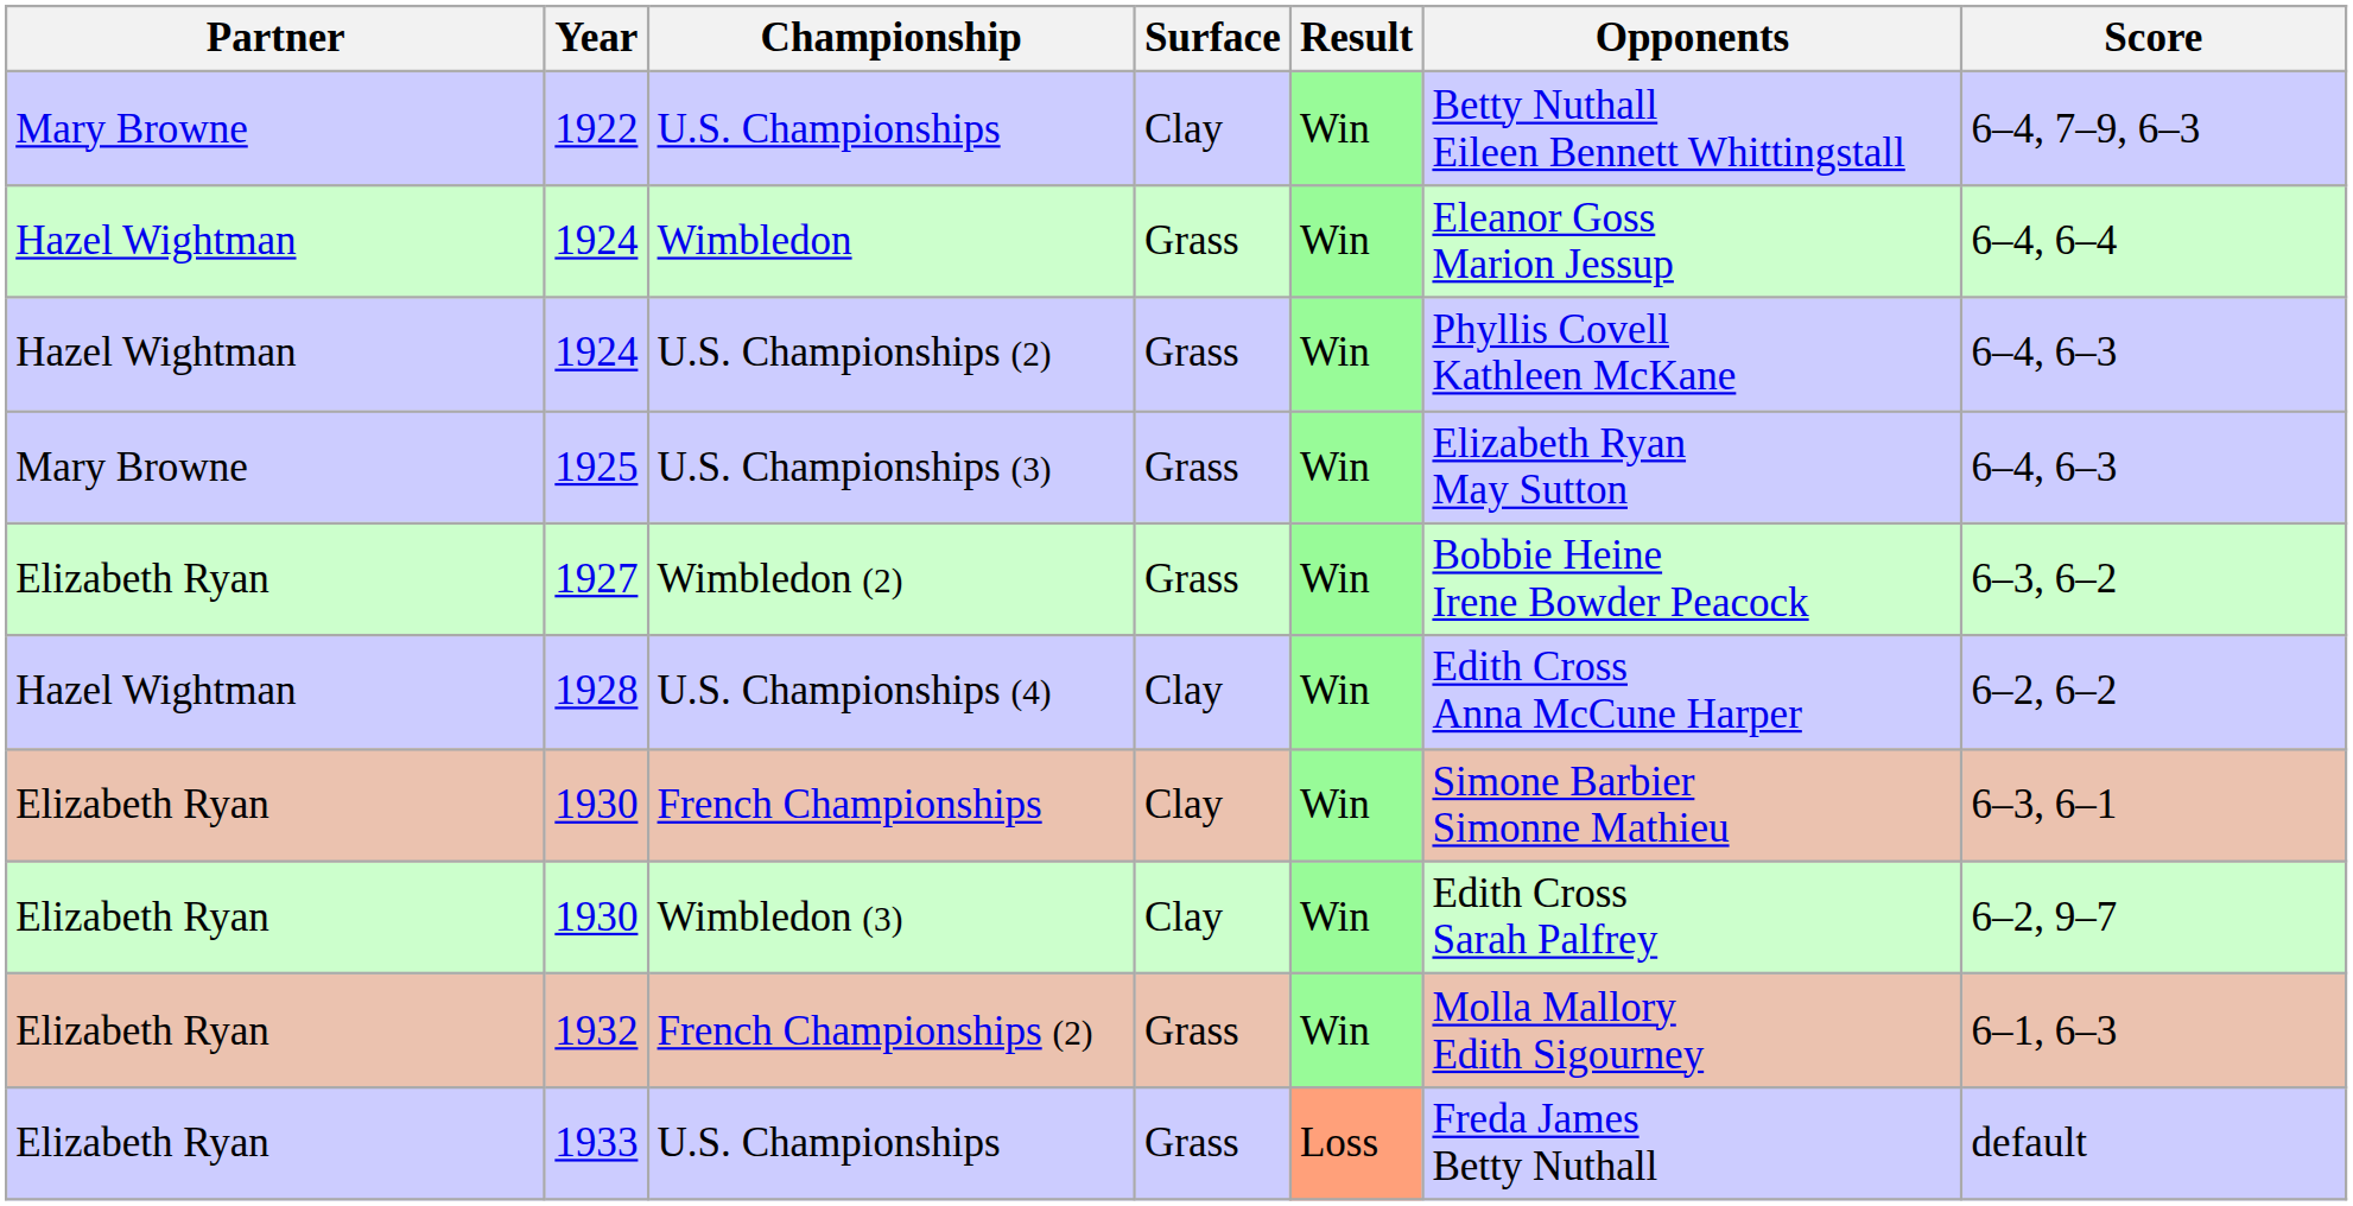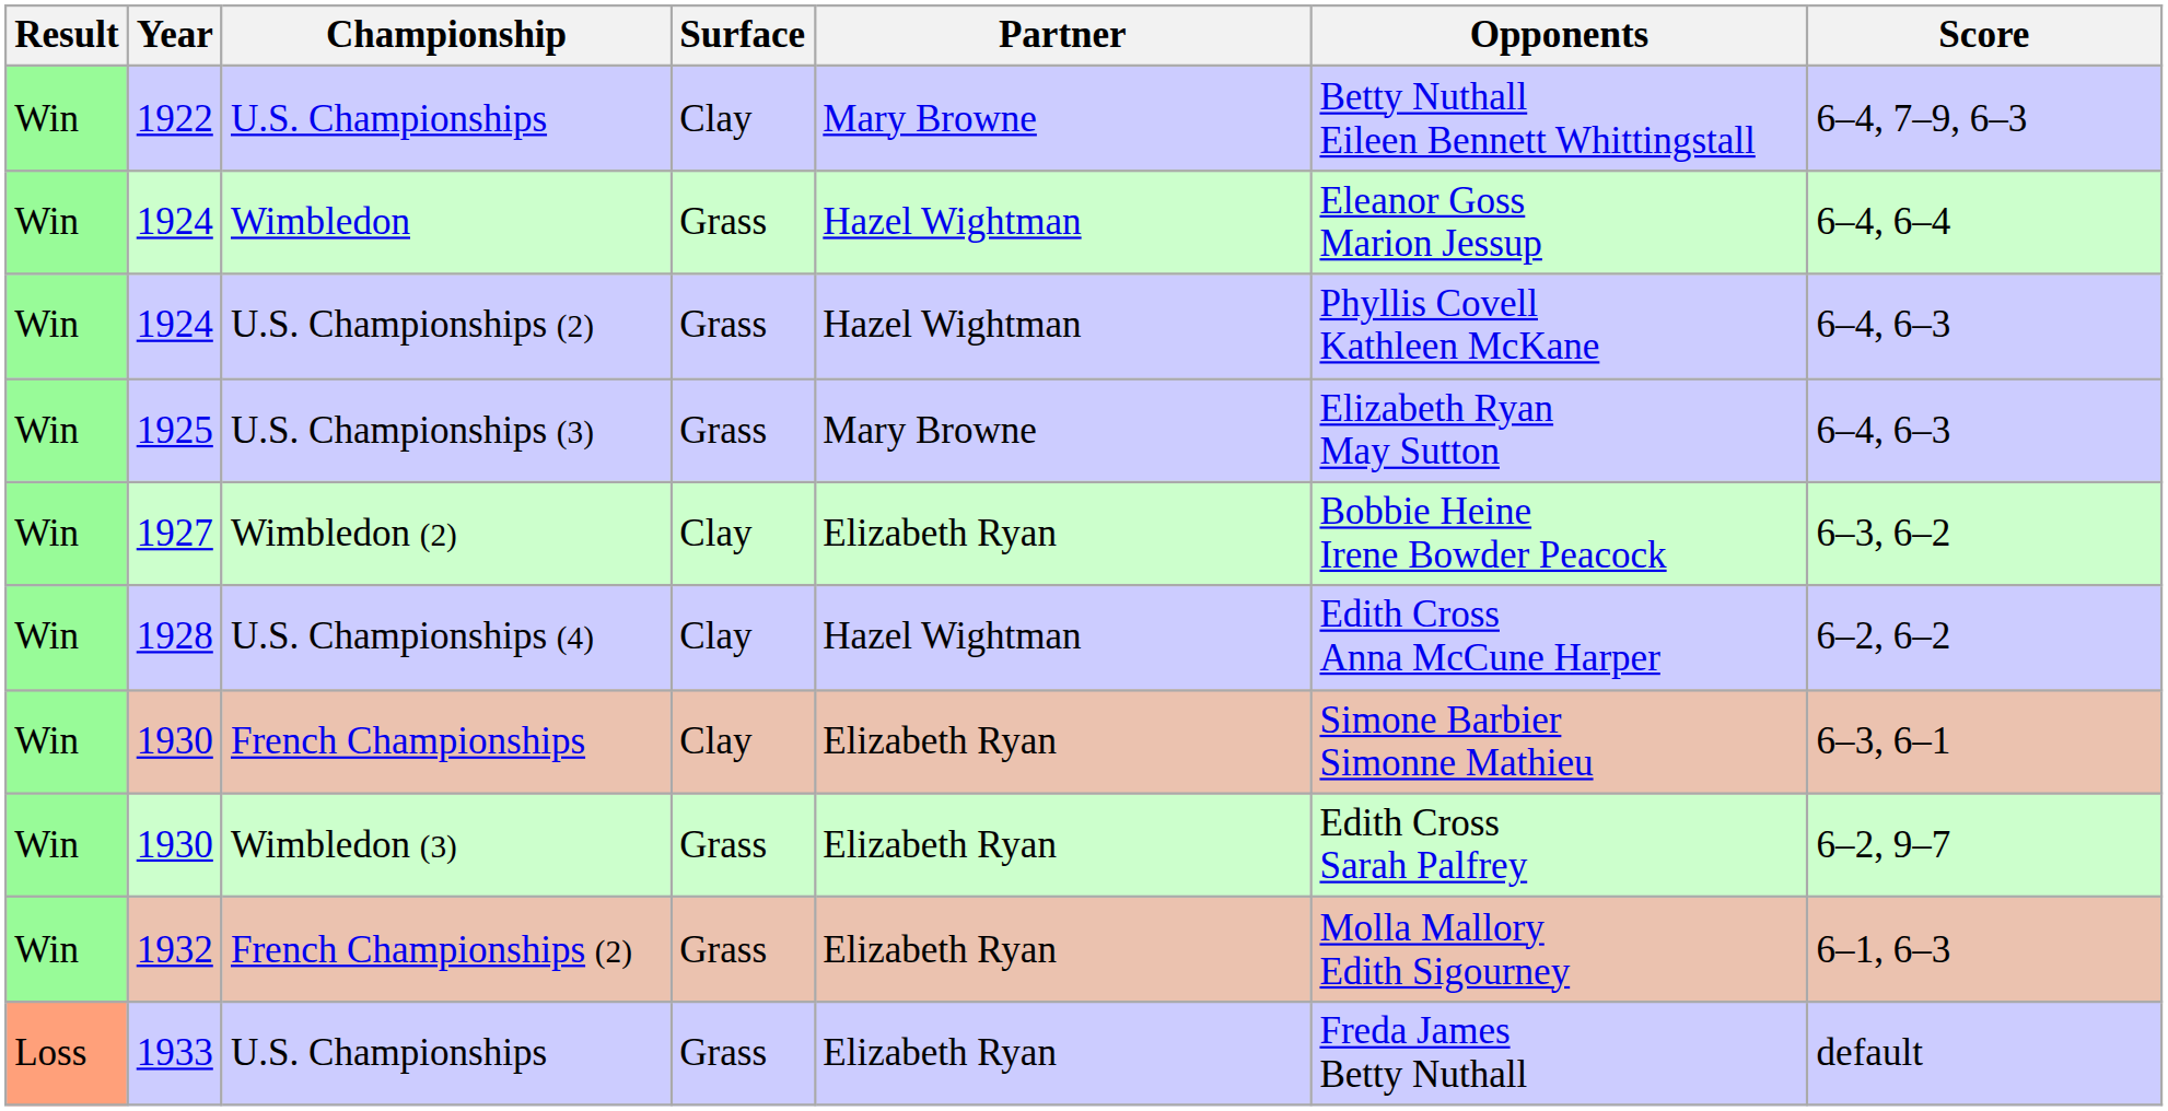columns swapped: Result <-> Partner
Wimbledon (2) | Surface: Grass -> Clay
Wimbledon (3) | Surface: Clay -> Grass
